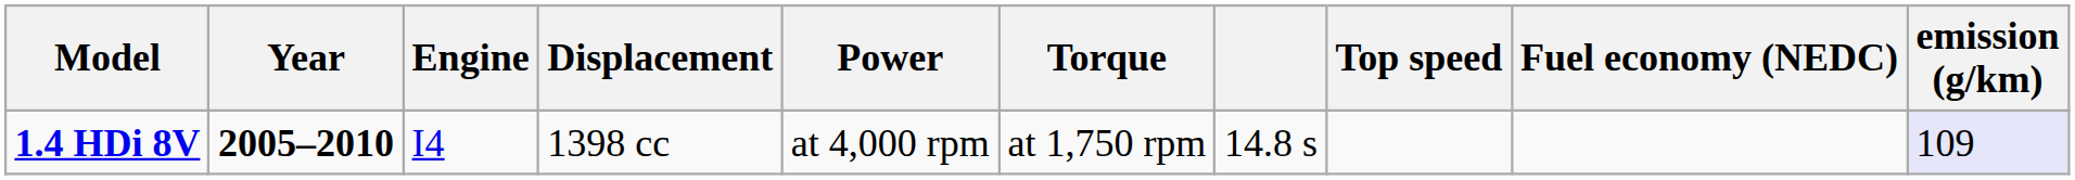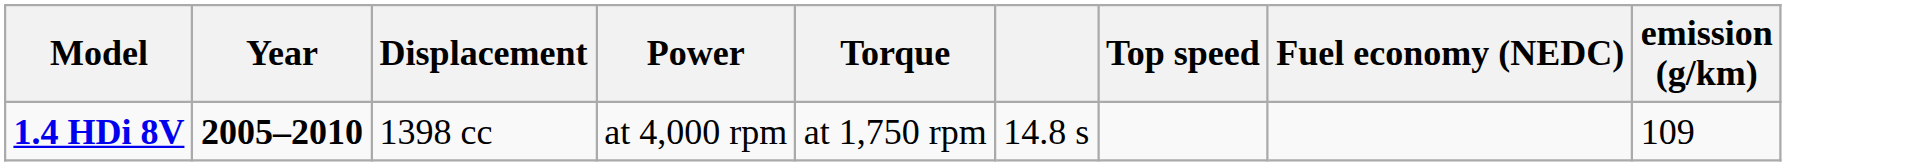- column: Engine | I4
1.4 HDi 8V | emission (g/km): lavender background -> no background
